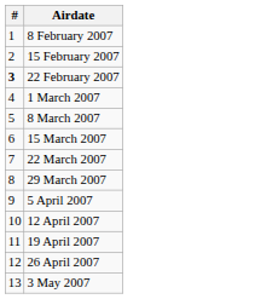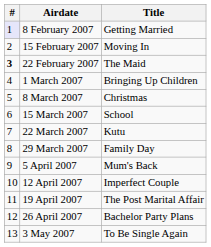+ column: Title | Getting Married | Moving In | The Maid | Bringing Up Children | Christmas | School | Kutu | Family Day | Mum's Back | Imperfect Couple | The Post Marital Affair | Bachelor Party Plans | To Be Single Again
8 February 2007 | #: no background -> lavender background
